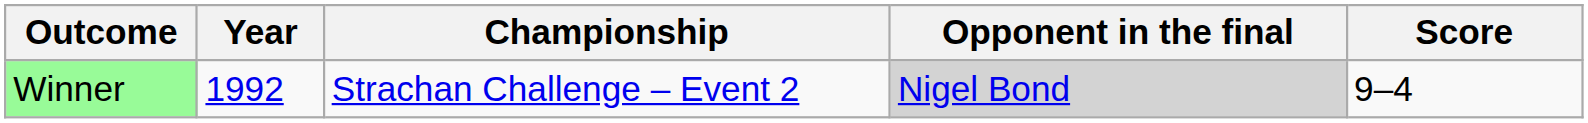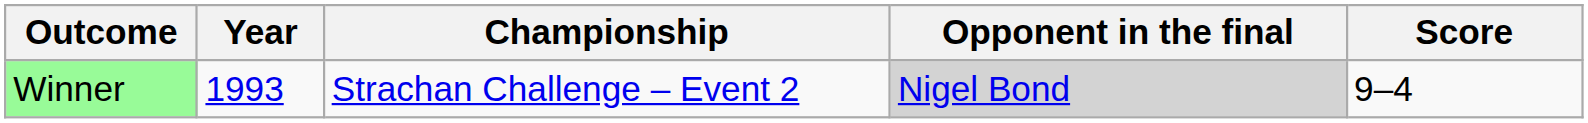Winner | Year: 1992 -> 1993
